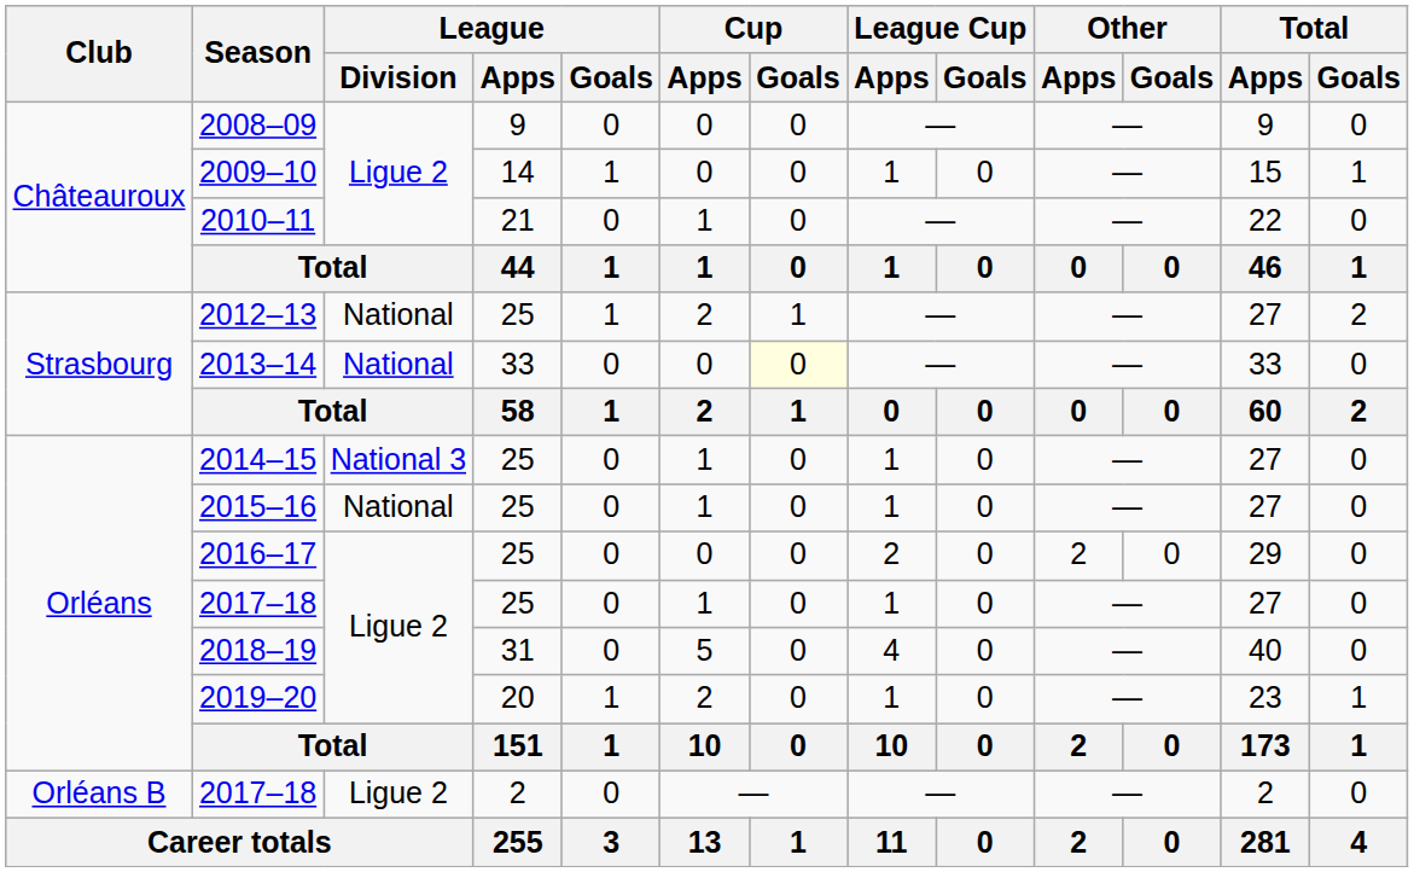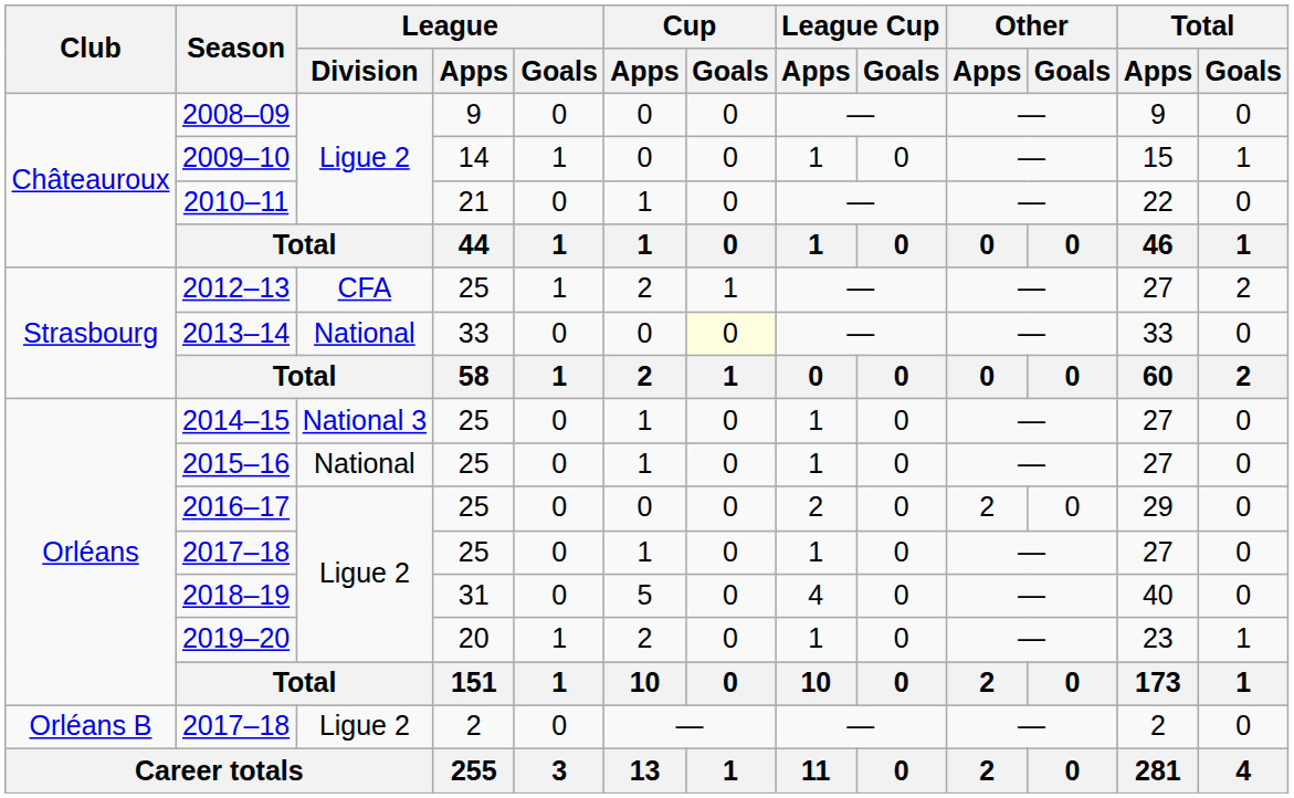2012–13 | League / Division: National -> CFA
